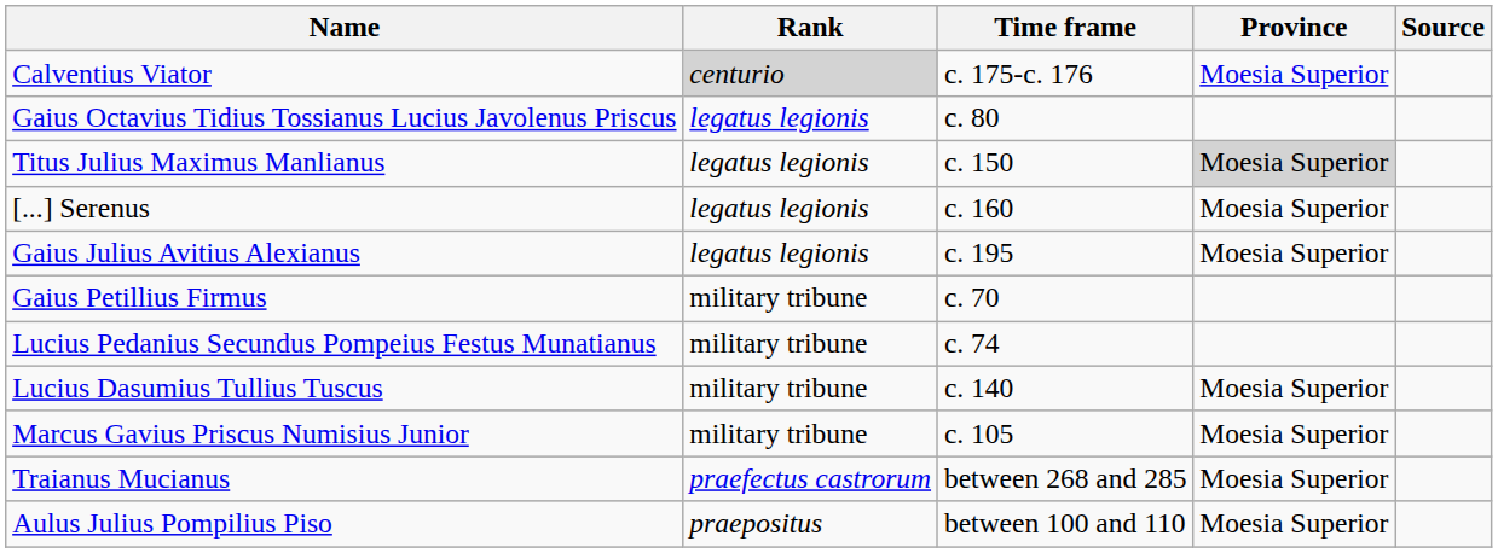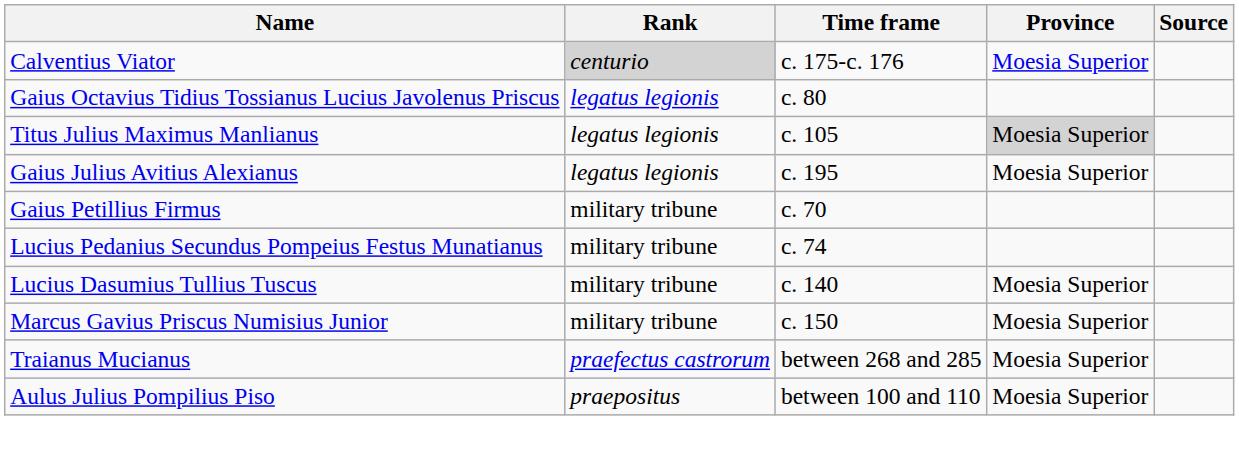Titus Julius Maximus Manlianus | Time frame: c. 150 -> c. 105
- row: [...] Serenus | legatus legionis | c. 160 | Moesia Superior
Marcus Gavius Priscus Numisius Junior | Time frame: c. 105 -> c. 150
